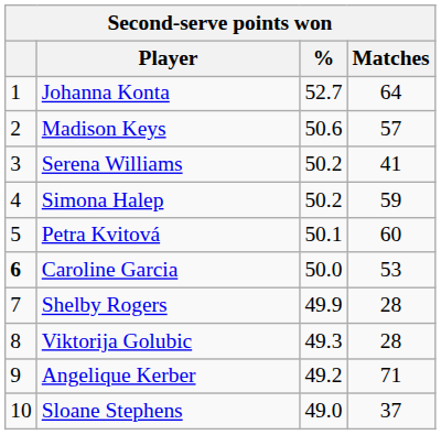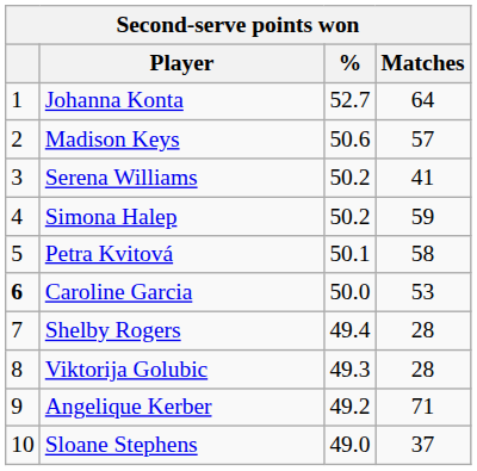Petra Kvitová | Matches: 60 -> 58
Shelby Rogers | %: 49.9 -> 49.4
